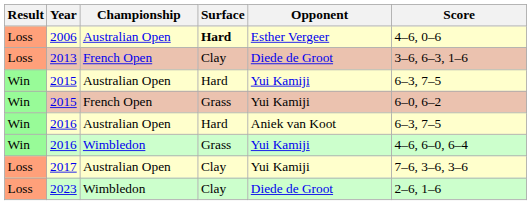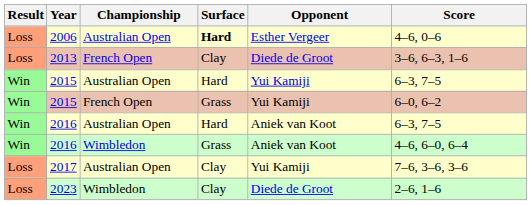2016 / Wimbledon | Opponent: Yui Kamiji -> Aniek van Koot
